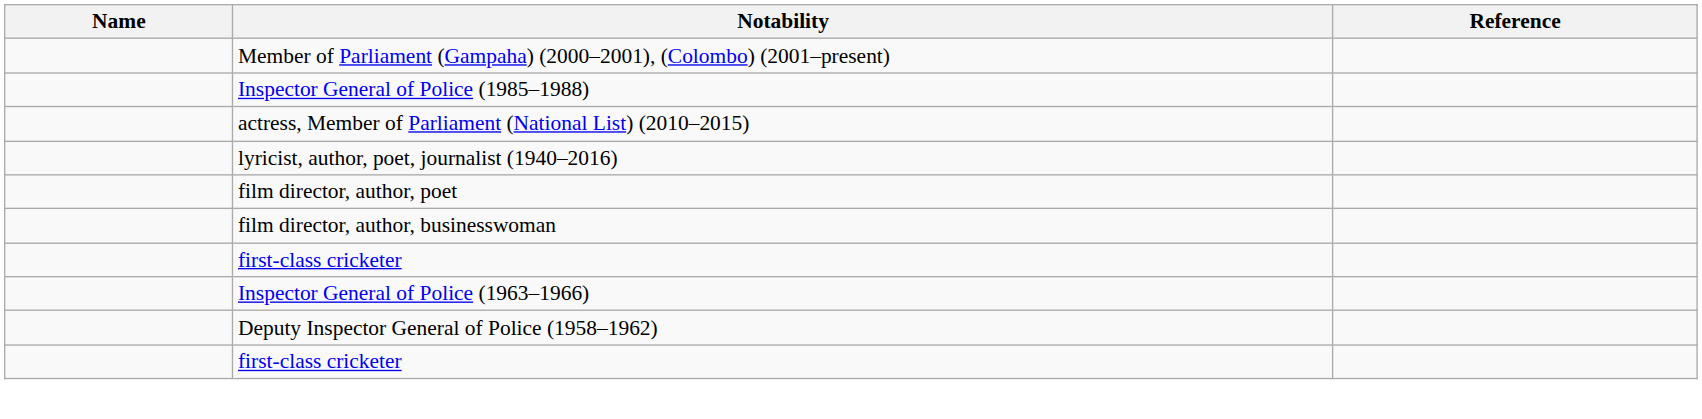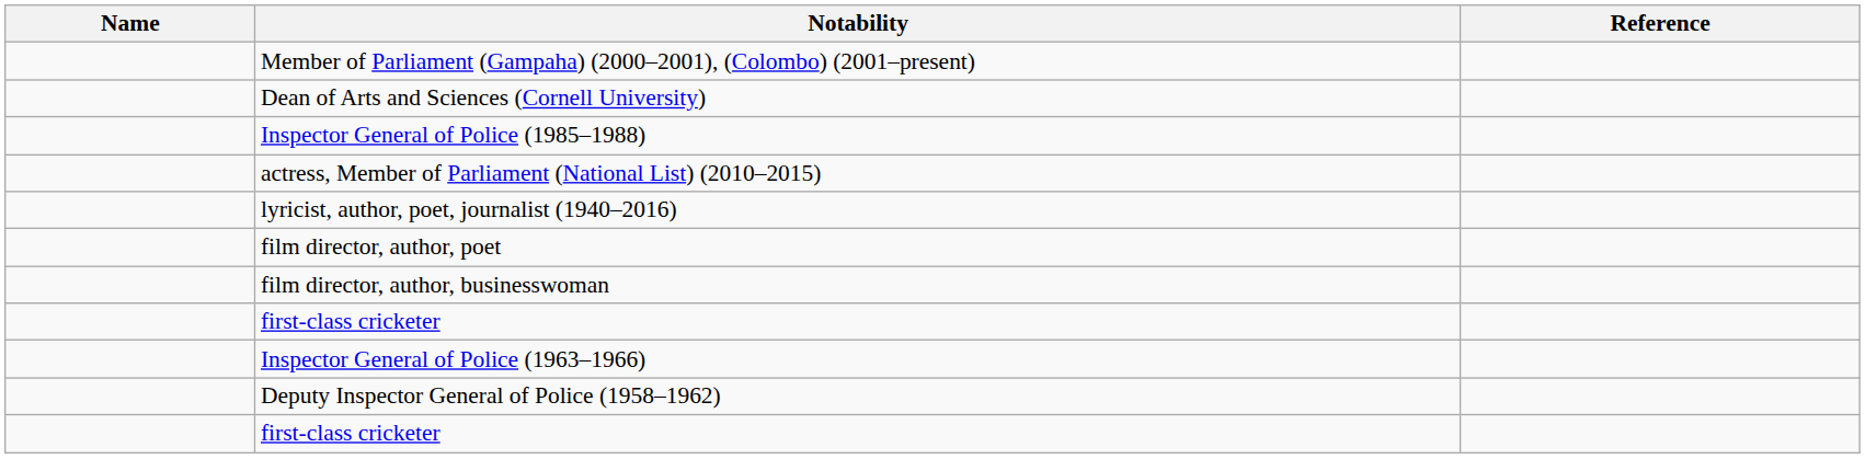+ row: Dean of Arts and Sciences (Cornell University)
